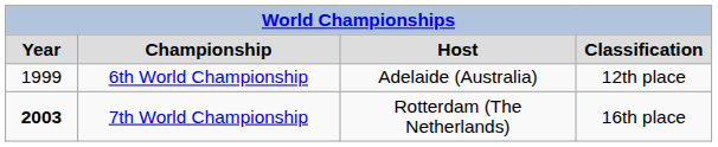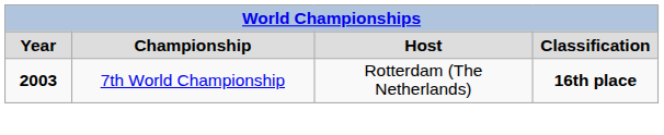- row: 1999 | 6th World Championship | Adelaide (Australia) | 12th place
7th World Championship | column 4: normal -> bold
